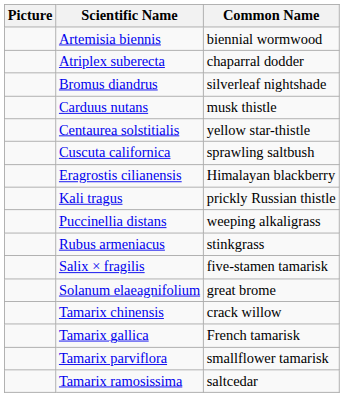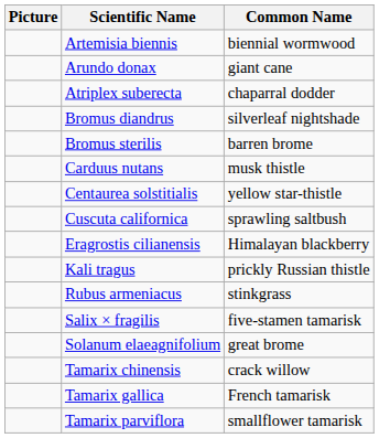+ row: Arundo donax | giant cane
+ row: Bromus sterilis | barren brome
- row: Puccinellia distans | weeping alkaligrass
- row: Tamarix ramosissima | saltcedar
